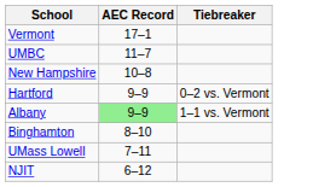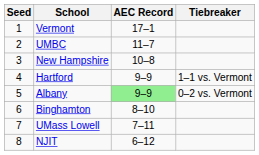+ column: Seed | 1 | 2 | 3 | 4 | 5 | 6 | 7 | 8
Hartford | Tiebreaker: 0–2 vs. Vermont -> 1–1 vs. Vermont
Albany | Tiebreaker: 1–1 vs. Vermont -> 0–2 vs. Vermont
